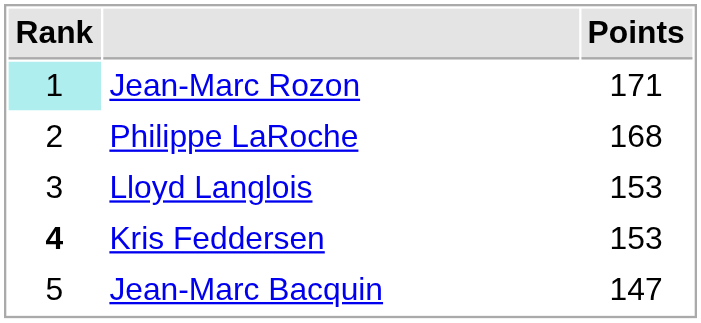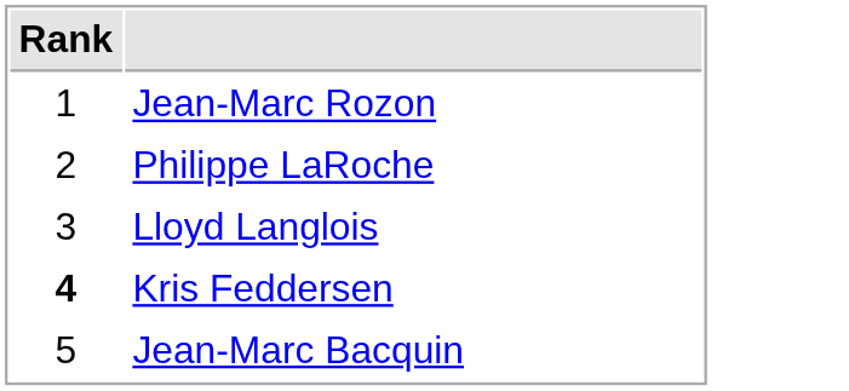- column: Points | 171 | 168 | 153 | 153 | 147
Jean-Marc Rozon | Rank: paleturquoise background -> no background
